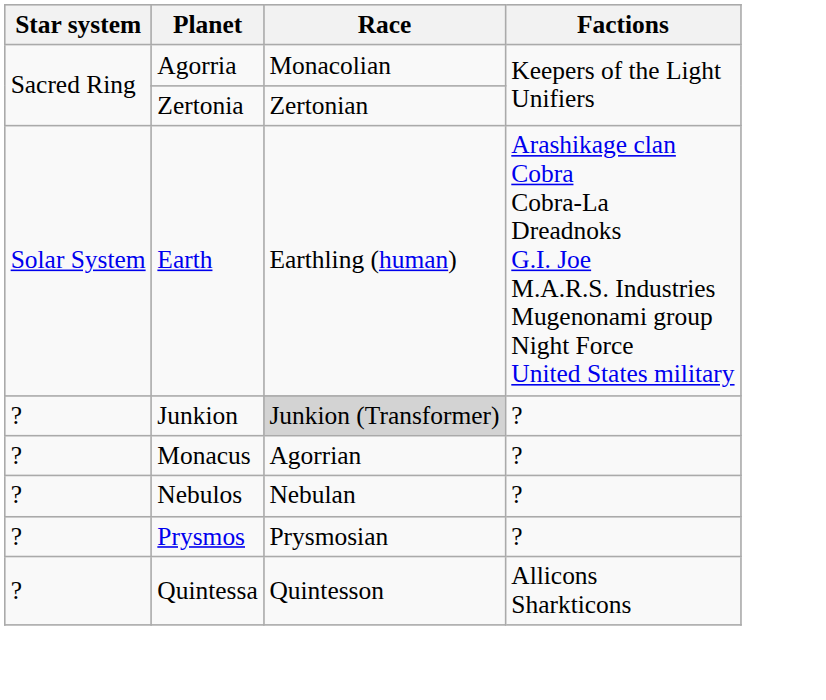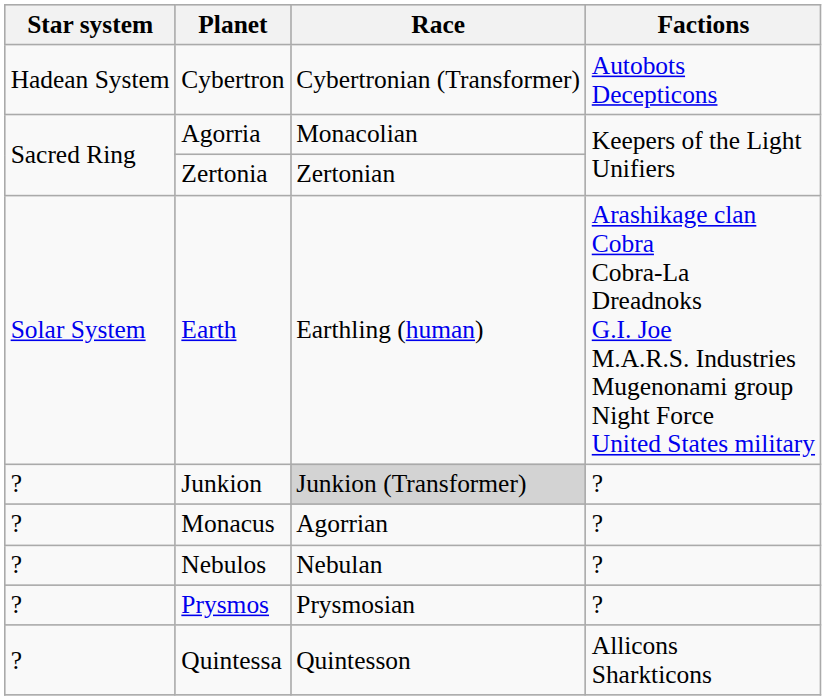+ row: Hadean System | Cybertron | Cybertronian (Transformer) | Autobots Decepticons
